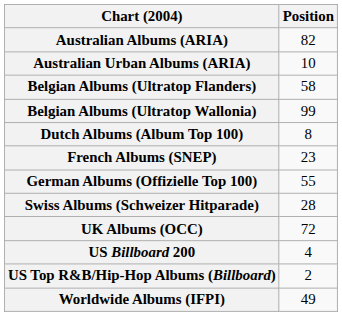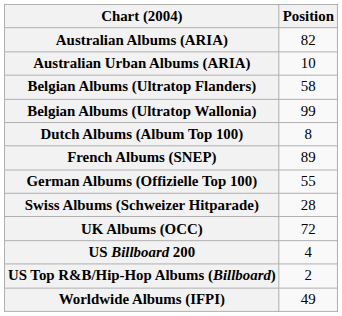French Albums (SNEP) | Position: 23 -> 89
